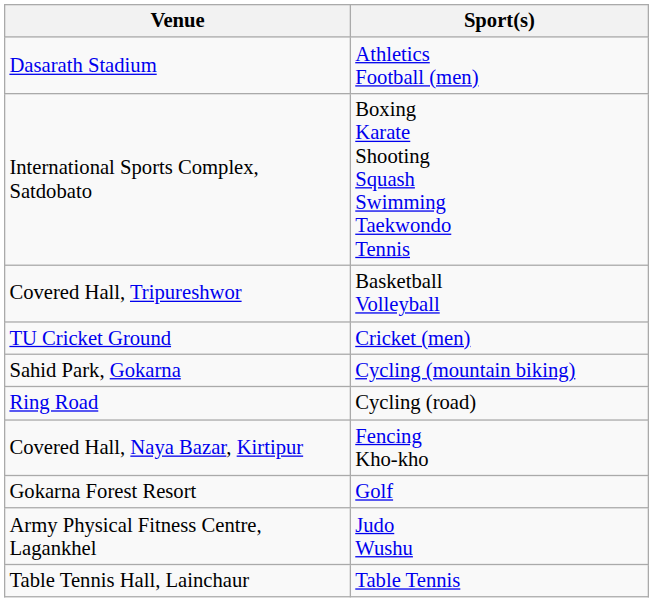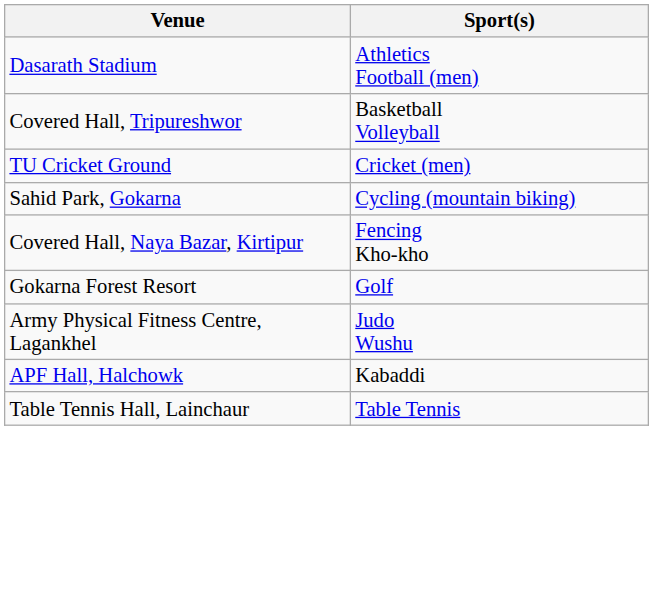- row: International Sports Complex, Satdobato | Boxing Karate Shooting Squash Swimming Taekwondo Tennis
- row: Ring Road | Cycling (road)
+ row: APF Hall, Halchowk | Kabaddi
